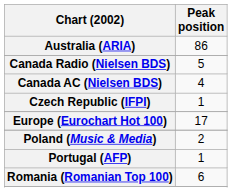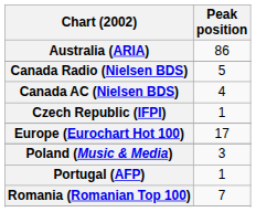Poland (Music & Media) | Peak position: 2 -> 3
Romania (Romanian Top 100) | Peak position: 6 -> 7
